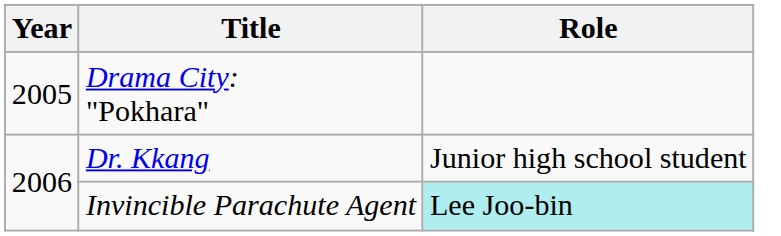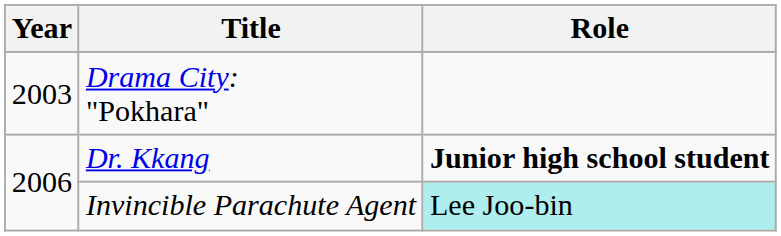Drama City: "Pokhara" | Year: 2005 -> 2003
Dr. Kkang | Role: normal -> bold
